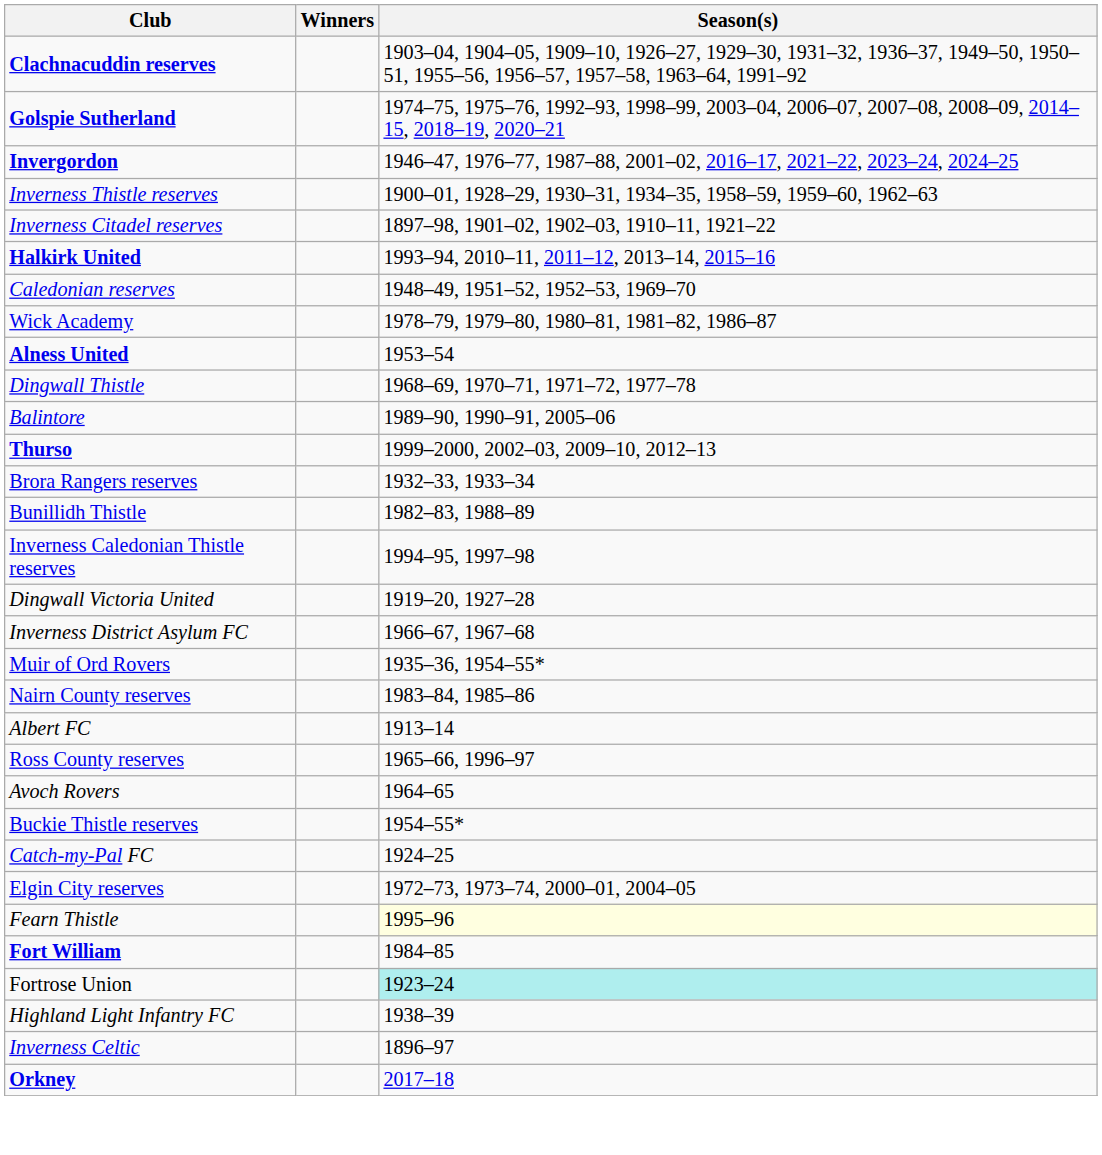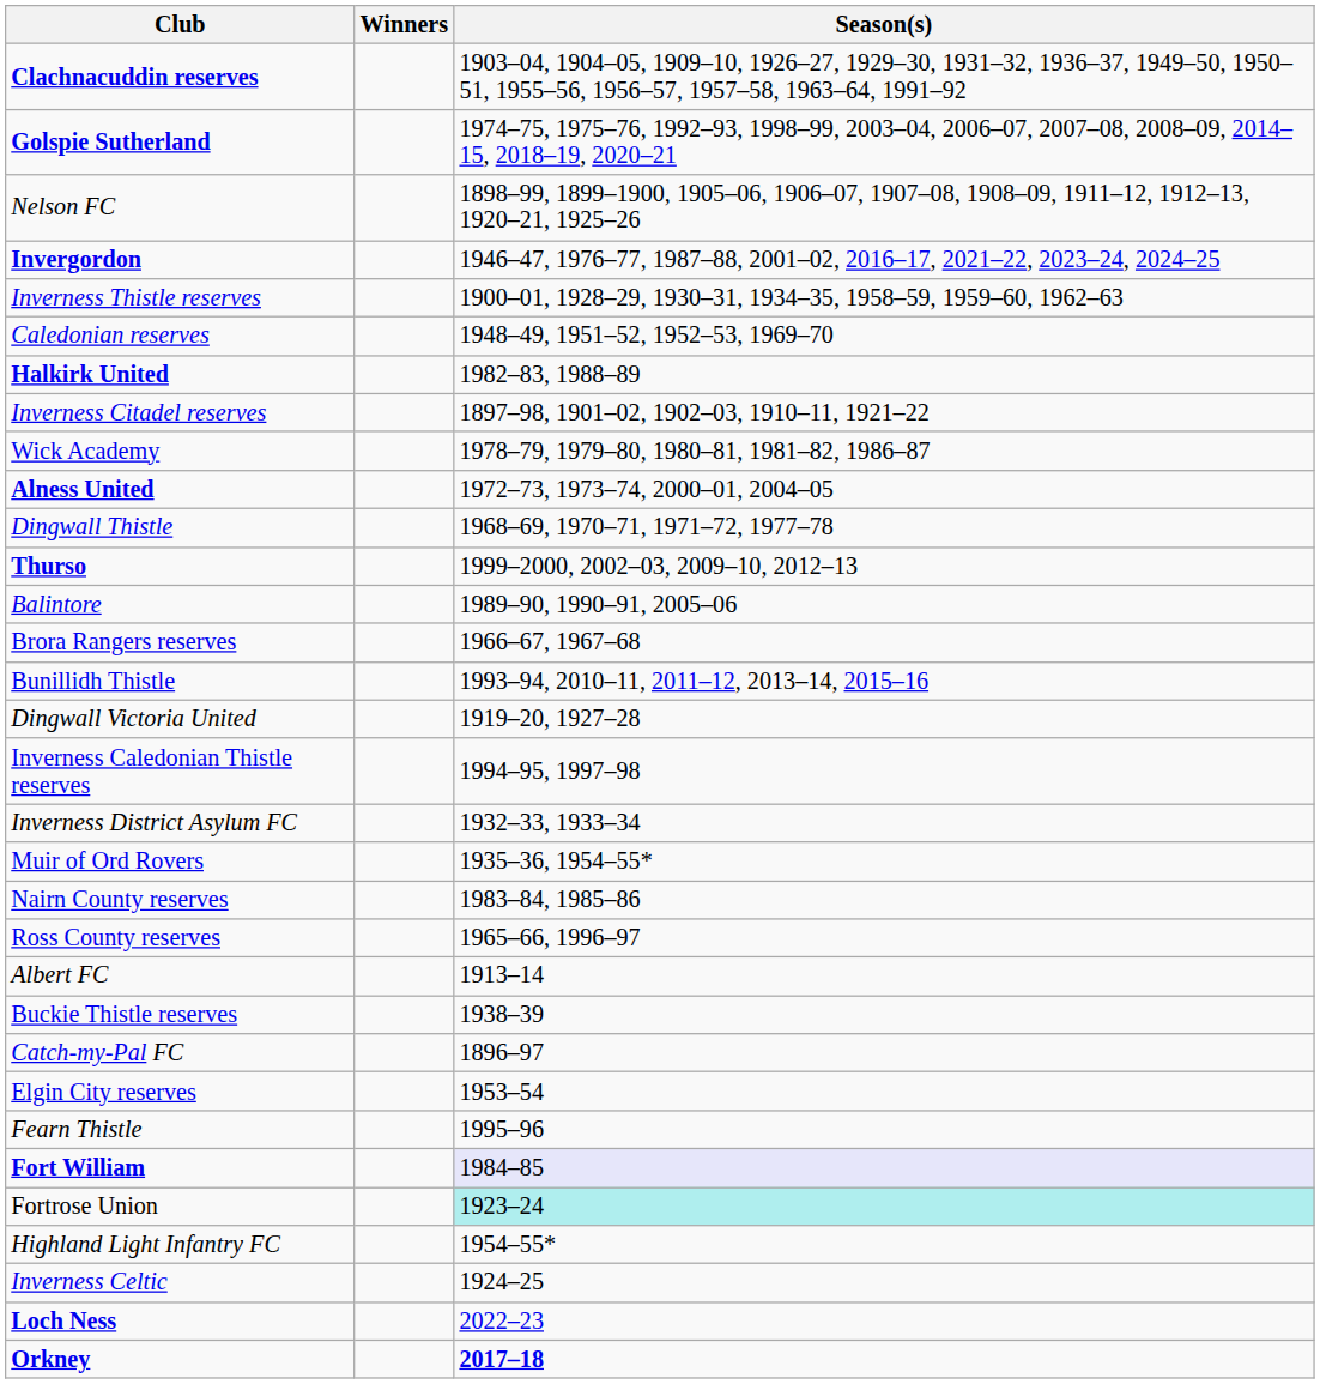+ row: Nelson FC | 1898–99, 1899–1900, 1905–06, 1906–07, 1907–08, 1908–09, 1911–12, 1912–13, 1920–21, 1925–26
rows swapped: Caledonian reserves <-> Inverness Citadel reserves
Halkirk United | Season(s): 1993–94, 2010–11, 2011–12, 2013–14, 2015–16 -> 1982–83, 1988–89
Alness United | Season(s): 1953–54 -> 1972–73, 1973–74, 2000–01, 2004–05
rows swapped: Thurso <-> Balintore
Brora Rangers reserves | Season(s): 1932–33, 1933–34 -> 1966–67, 1967–68
Bunillidh Thistle | Season(s): 1982–83, 1988–89 -> 1993–94, 2010–11, 2011–12, 2013–14, 2015–16
rows swapped: Dingwall Victoria United <-> Inverness Caledonian Thistle reserves
Inverness District Asylum FC | Season(s): 1966–67, 1967–68 -> 1932–33, 1933–34
rows swapped: Ross County reserves <-> Albert FC
- row: Avoch Rovers | 1964–65
Buckie Thistle reserves | Season(s): 1954–55* -> 1938–39
Catch-my-Pal FC | Season(s): 1924–25 -> 1896–97
Elgin City reserves | Season(s): 1972–73, 1973–74, 2000–01, 2004–05 -> 1953–54
Fearn Thistle | Season(s): lightyellow background -> no background
Fort William | Season(s): no background -> lavender background
Highland Light Infantry FC | Season(s): 1938–39 -> 1954–55*
Inverness Celtic | Season(s): 1896–97 -> 1924–25
+ row: Loch Ness | 2022–23
Orkney | Season(s): normal -> bold
